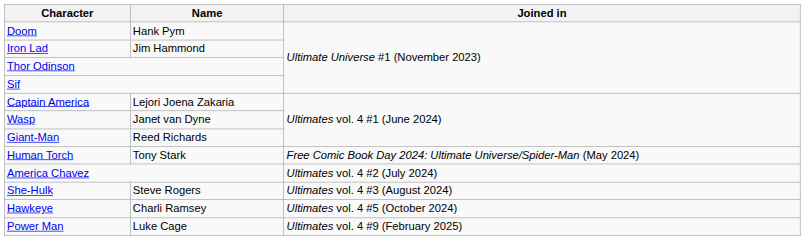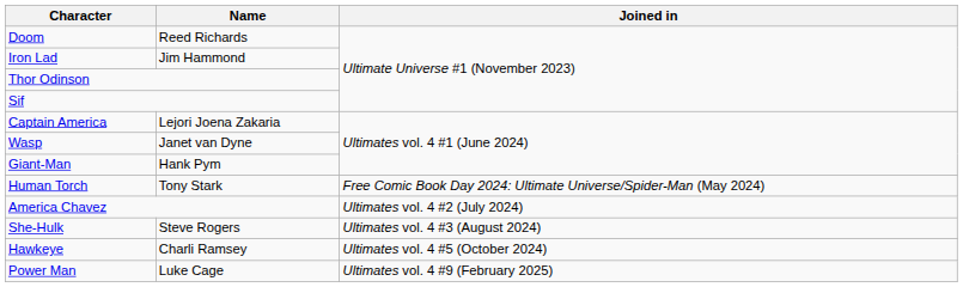Doom | Name: Hank Pym -> Reed Richards
Giant-Man | Name: Reed Richards -> Hank Pym
